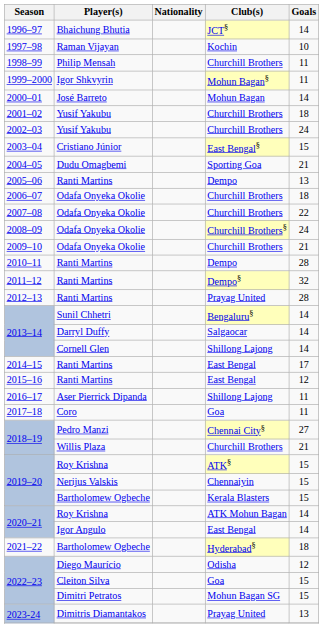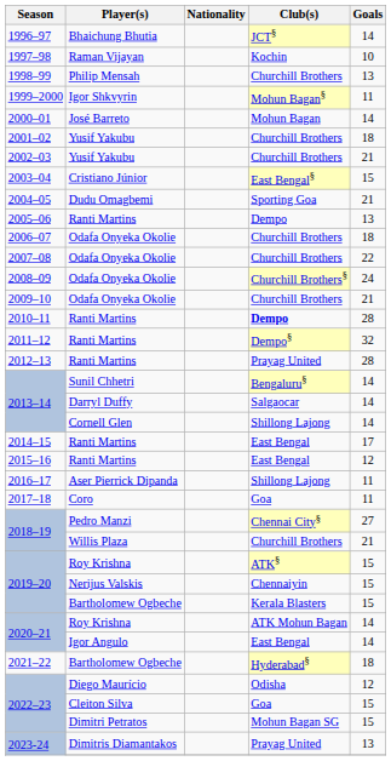1998–99 | Goals: 11 -> 13
2002–03 | Goals: 24 -> 21
2010–11 | Club(s): normal -> bold
